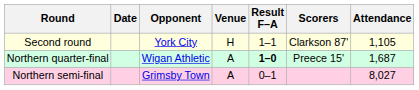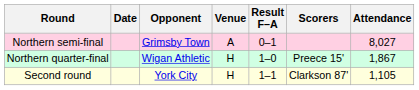rows swapped: Second round <-> Northern semi-final
Northern quarter-final | Venue: A -> H
Northern quarter-final | Result F–A: bold -> normal
Northern quarter-final | Attendance: 1,687 -> 1,867
